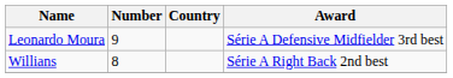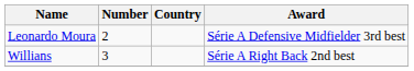Leonardo Moura | Number: 9 -> 2
Willians | Number: 8 -> 3
